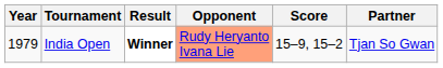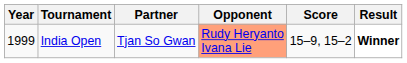columns swapped: Partner <-> Result
India Open | Year: 1979 -> 1999
